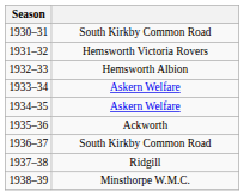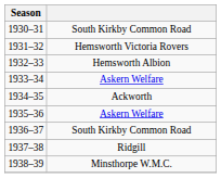1934–35 | column 2: Askern Welfare -> Ackworth
1935–36 | column 2: Ackworth -> Askern Welfare
